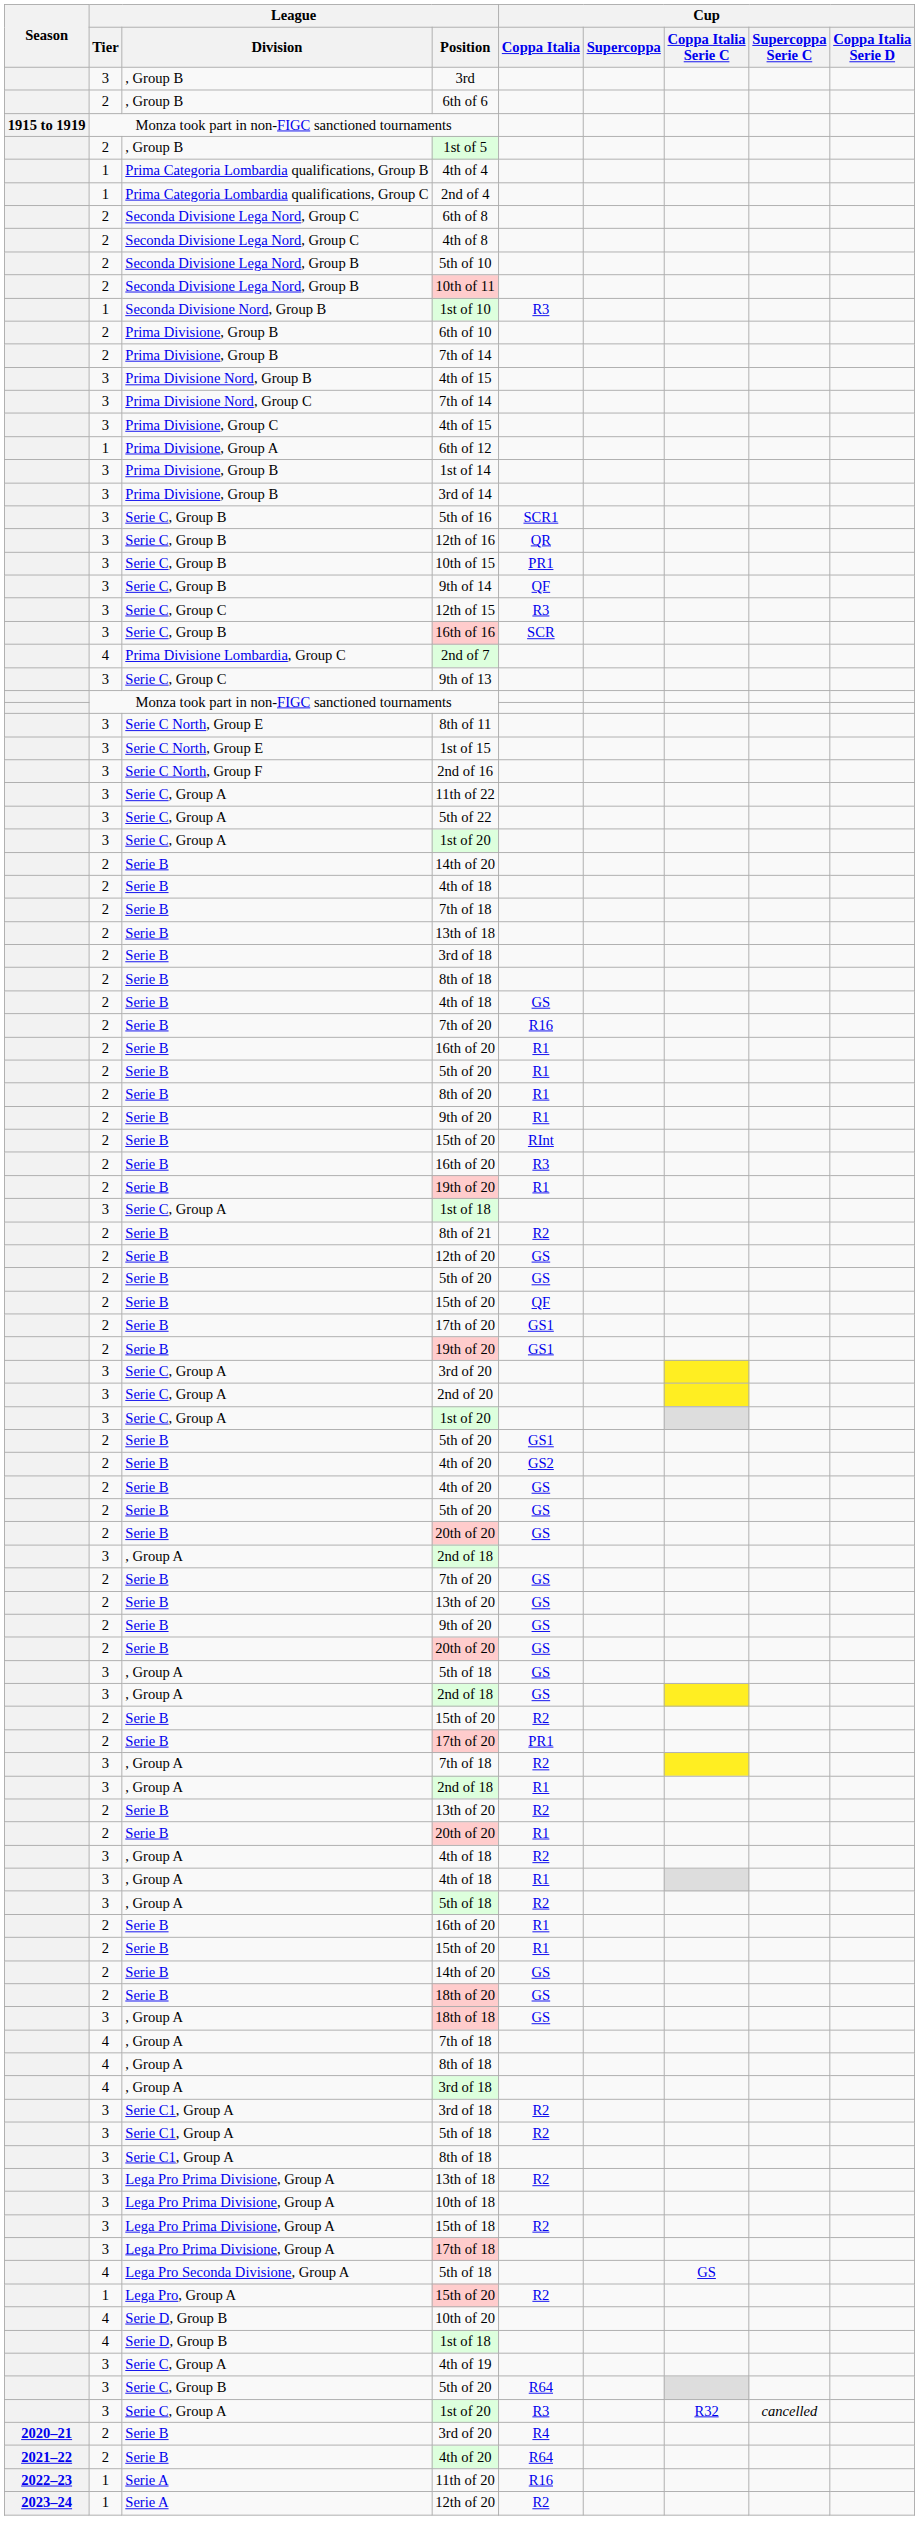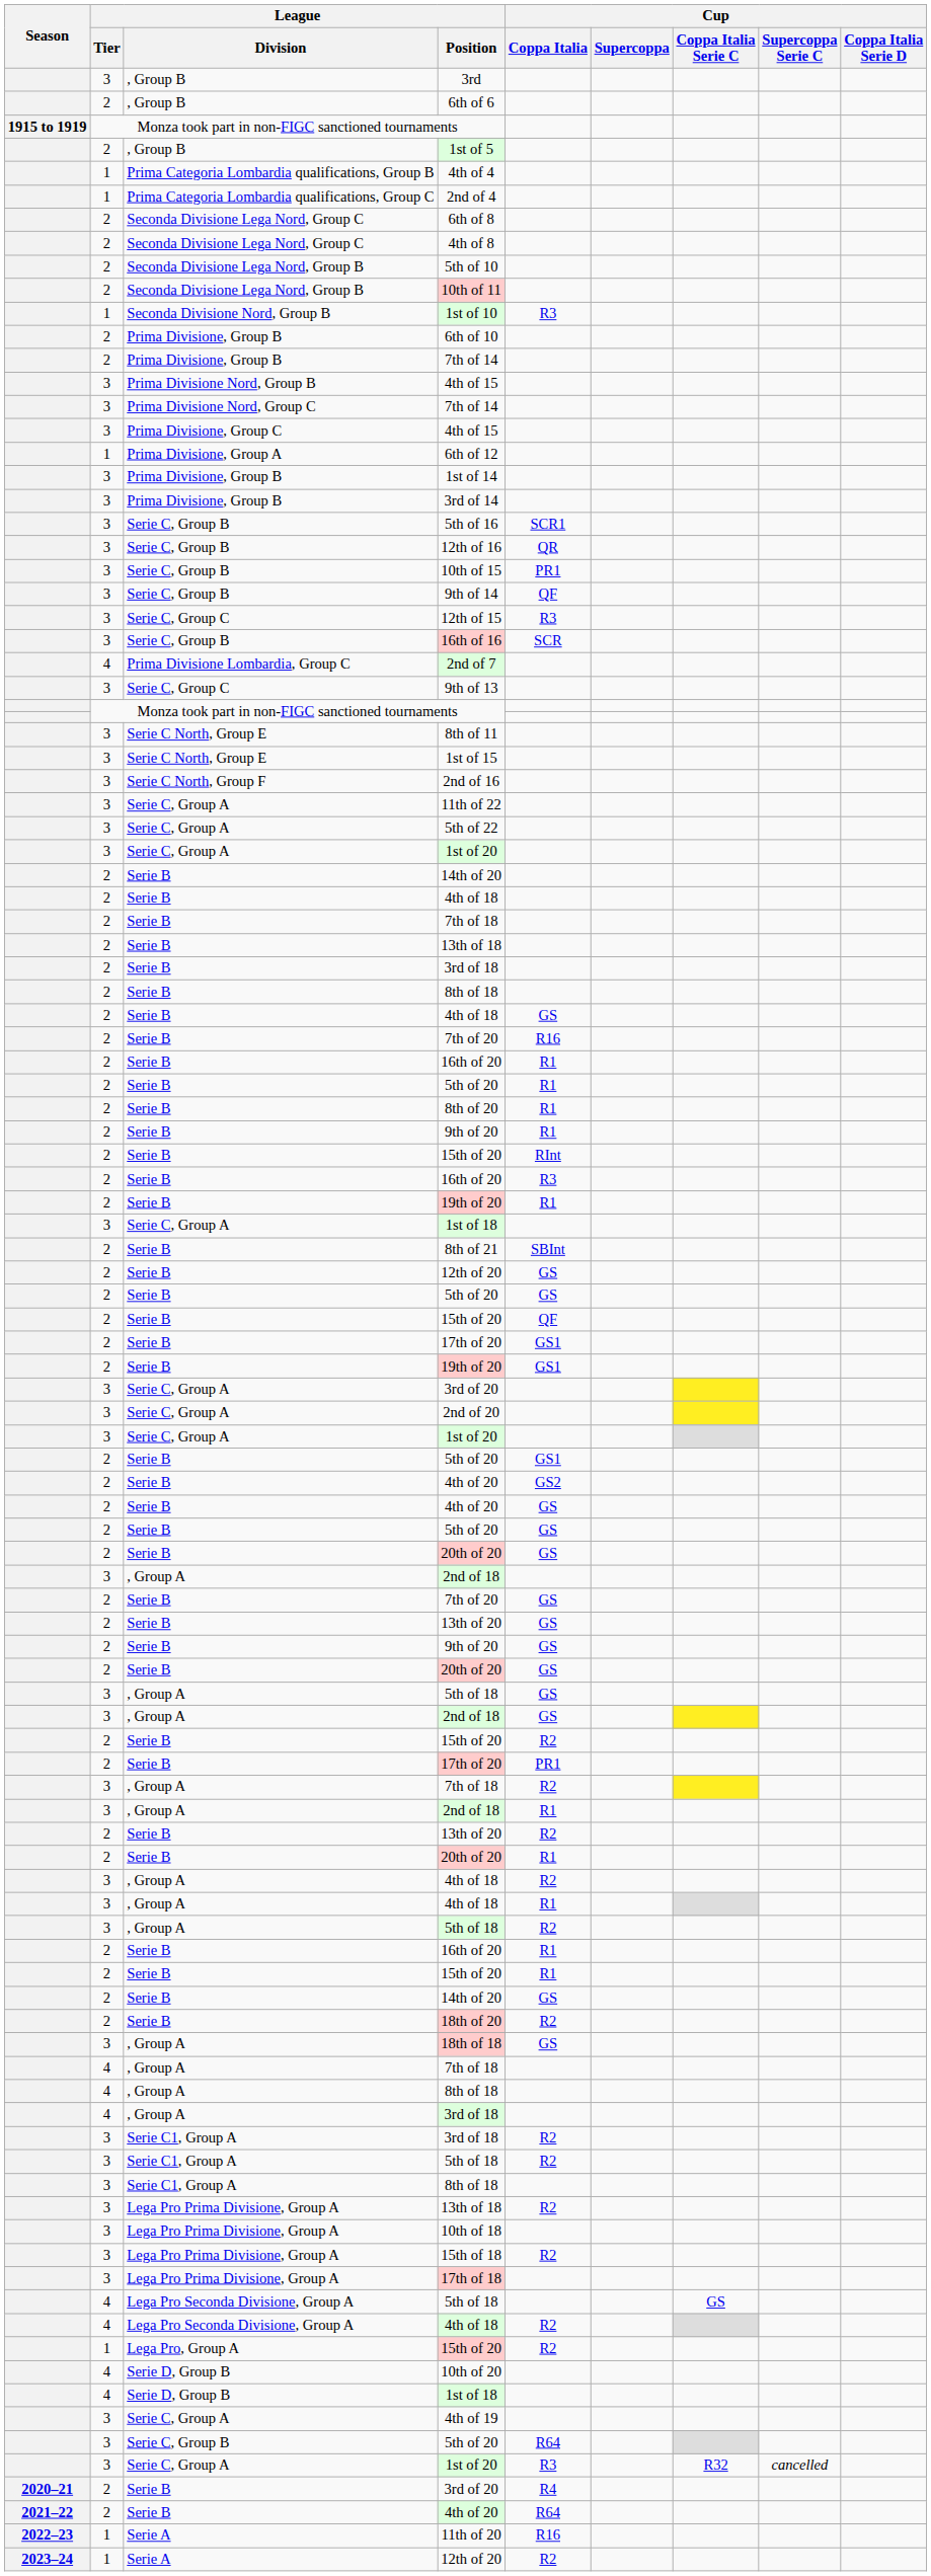8th of 21 | Cup / Coppa Italia: R2 -> SBInt
18th of 20 | Cup / Coppa Italia: GS -> R2
+ row: 4 | Lega Pro Seconda Divisione, Group A | 4th of 18 | R2
